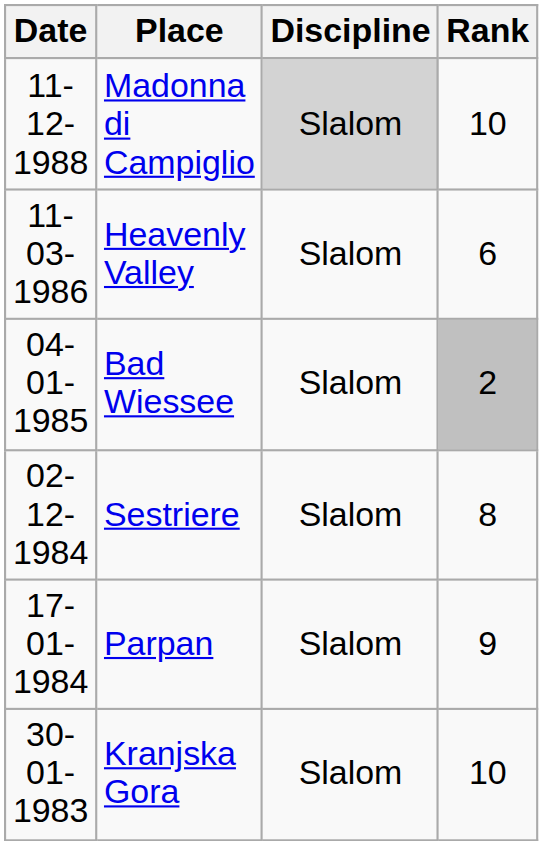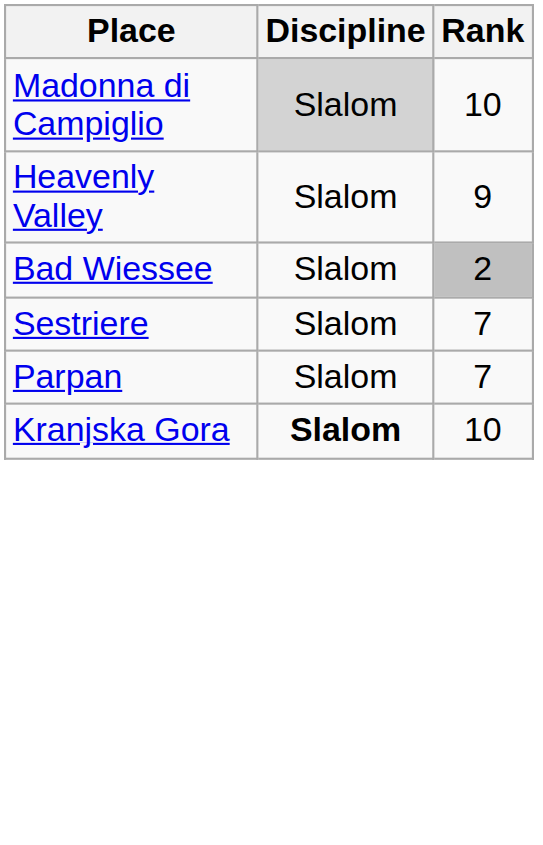- column: Date | 11-12-1988 | 11-03-1986 | 04-01-1985 | 02-12-1984 | 17-01-1984 | 30-01-1983
Heavenly Valley | Rank: 6 -> 9
Sestriere | Rank: 8 -> 7
Parpan | Rank: 9 -> 7
Kranjska Gora | Discipline: normal -> bold
